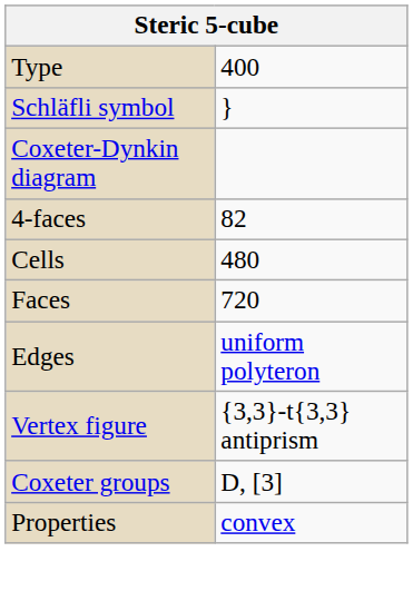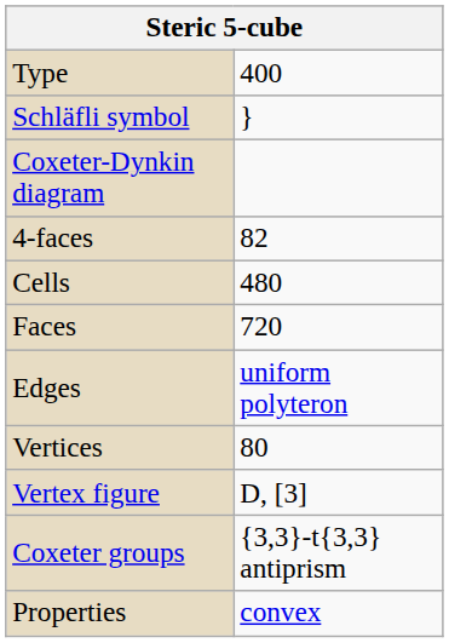+ row: Vertices | 80
Vertex figure | column 2: {3,3}-t{3,3} antiprism -> D, [3]
Coxeter groups | column 2: D, [3] -> {3,3}-t{3,3} antiprism
